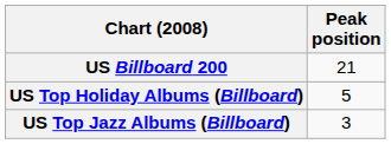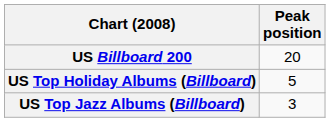US Billboard 200 | Peak position: 21 -> 20
